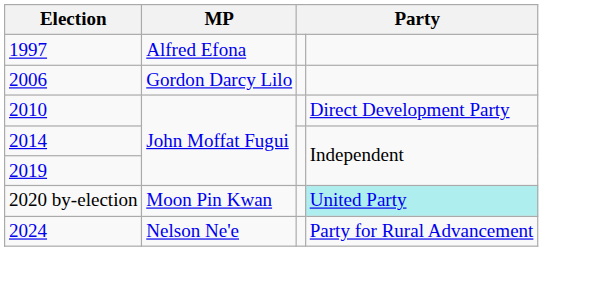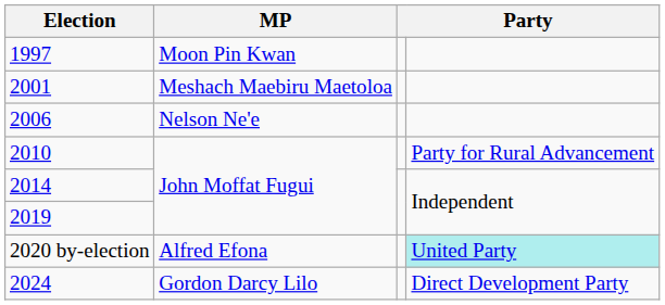1997 | MP: Alfred Efona -> Moon Pin Kwan
+ row: 2001 | Meshach Maebiru Maetoloa
2006 | MP: Gordon Darcy Lilo -> Nelson Ne'e
2010 | column 4: Direct Development Party -> Party for Rural Advancement
2020 by-election | MP: Moon Pin Kwan -> Alfred Efona
2024 | MP: Nelson Ne'e -> Gordon Darcy Lilo
2024 | column 4: Party for Rural Advancement -> Direct Development Party
